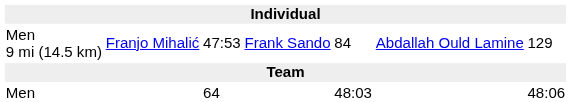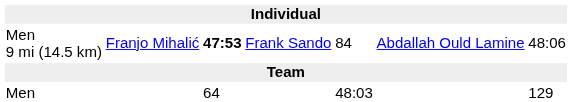Men 9 mi (14.5 km) | column 3: normal -> bold
Men 9 mi (14.5 km) | column 7: 129 -> 48:06
Men | column 7: 48:06 -> 129
